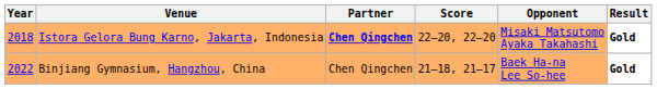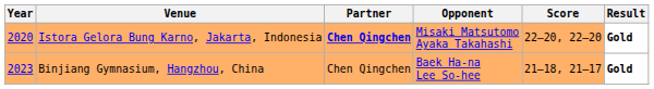columns swapped: Opponent <-> Score
Istora Gelora Bung Karno, Jakarta, Indonesia | Year: 2018 -> 2020
Binjiang Gymnasium, Hangzhou, China | Year: 2022 -> 2023
